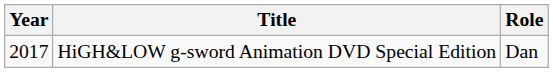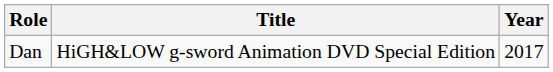columns swapped: Year <-> Role
